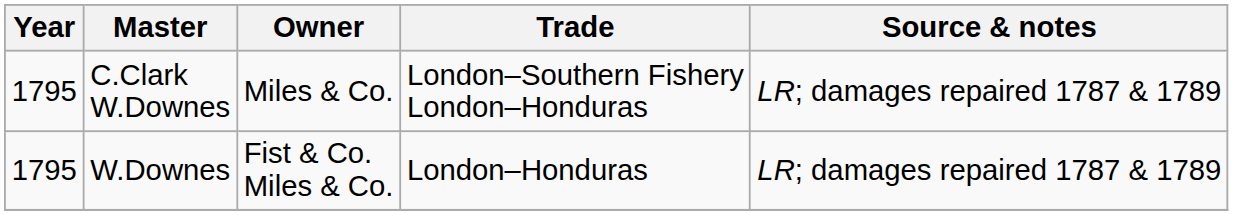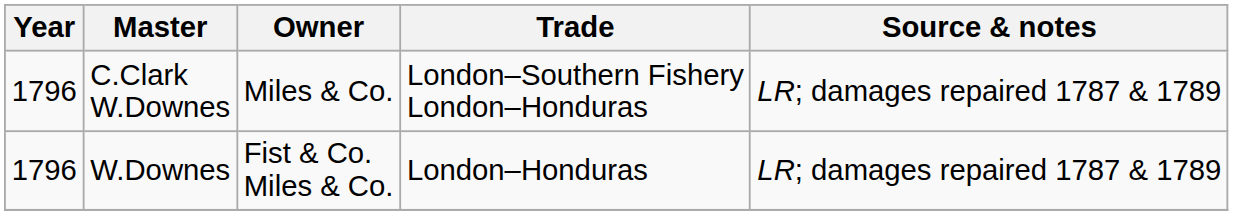C.Clark W.Downes | Year: 1795 -> 1796
W.Downes | Year: 1795 -> 1796
